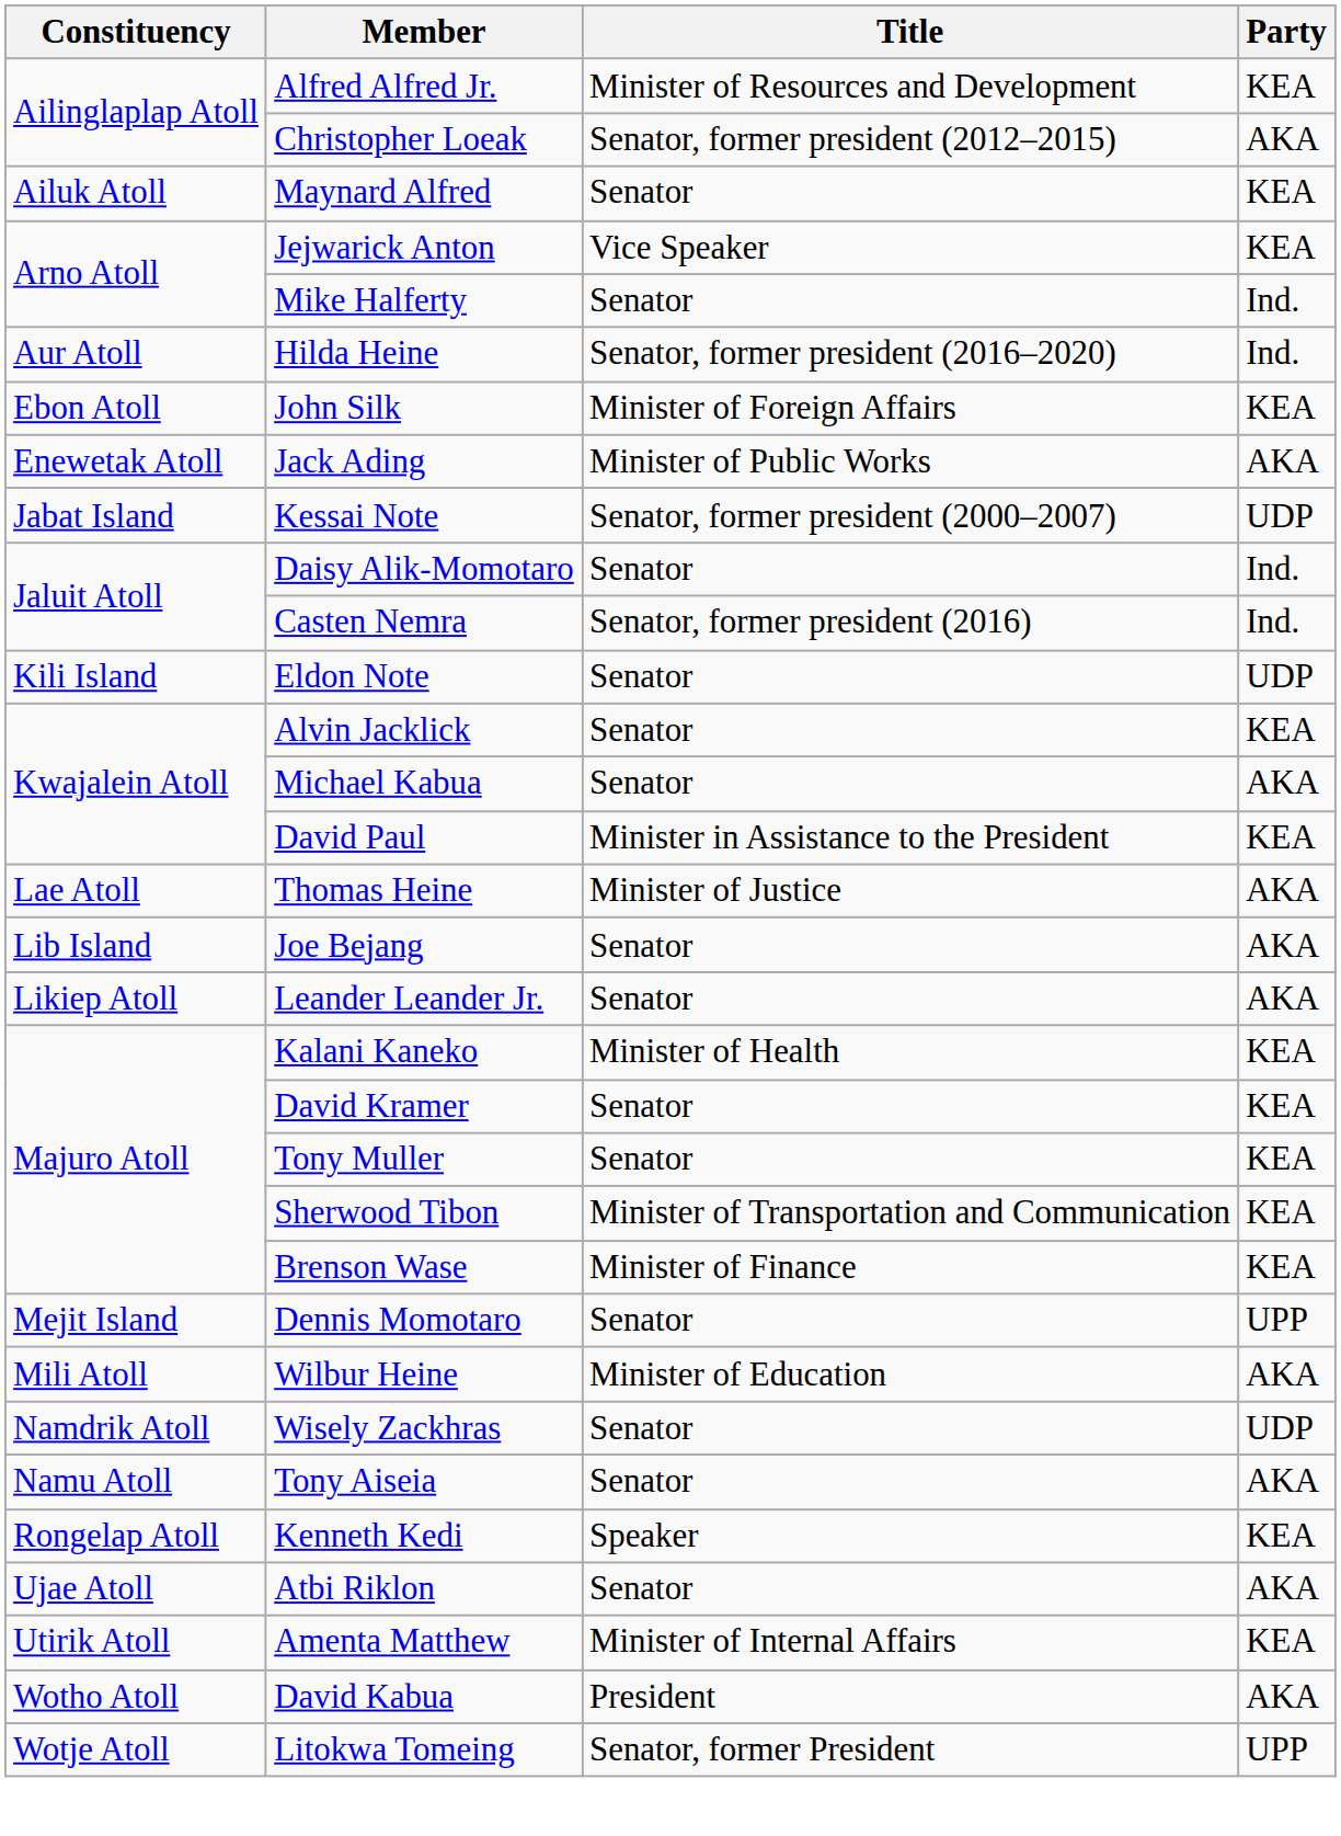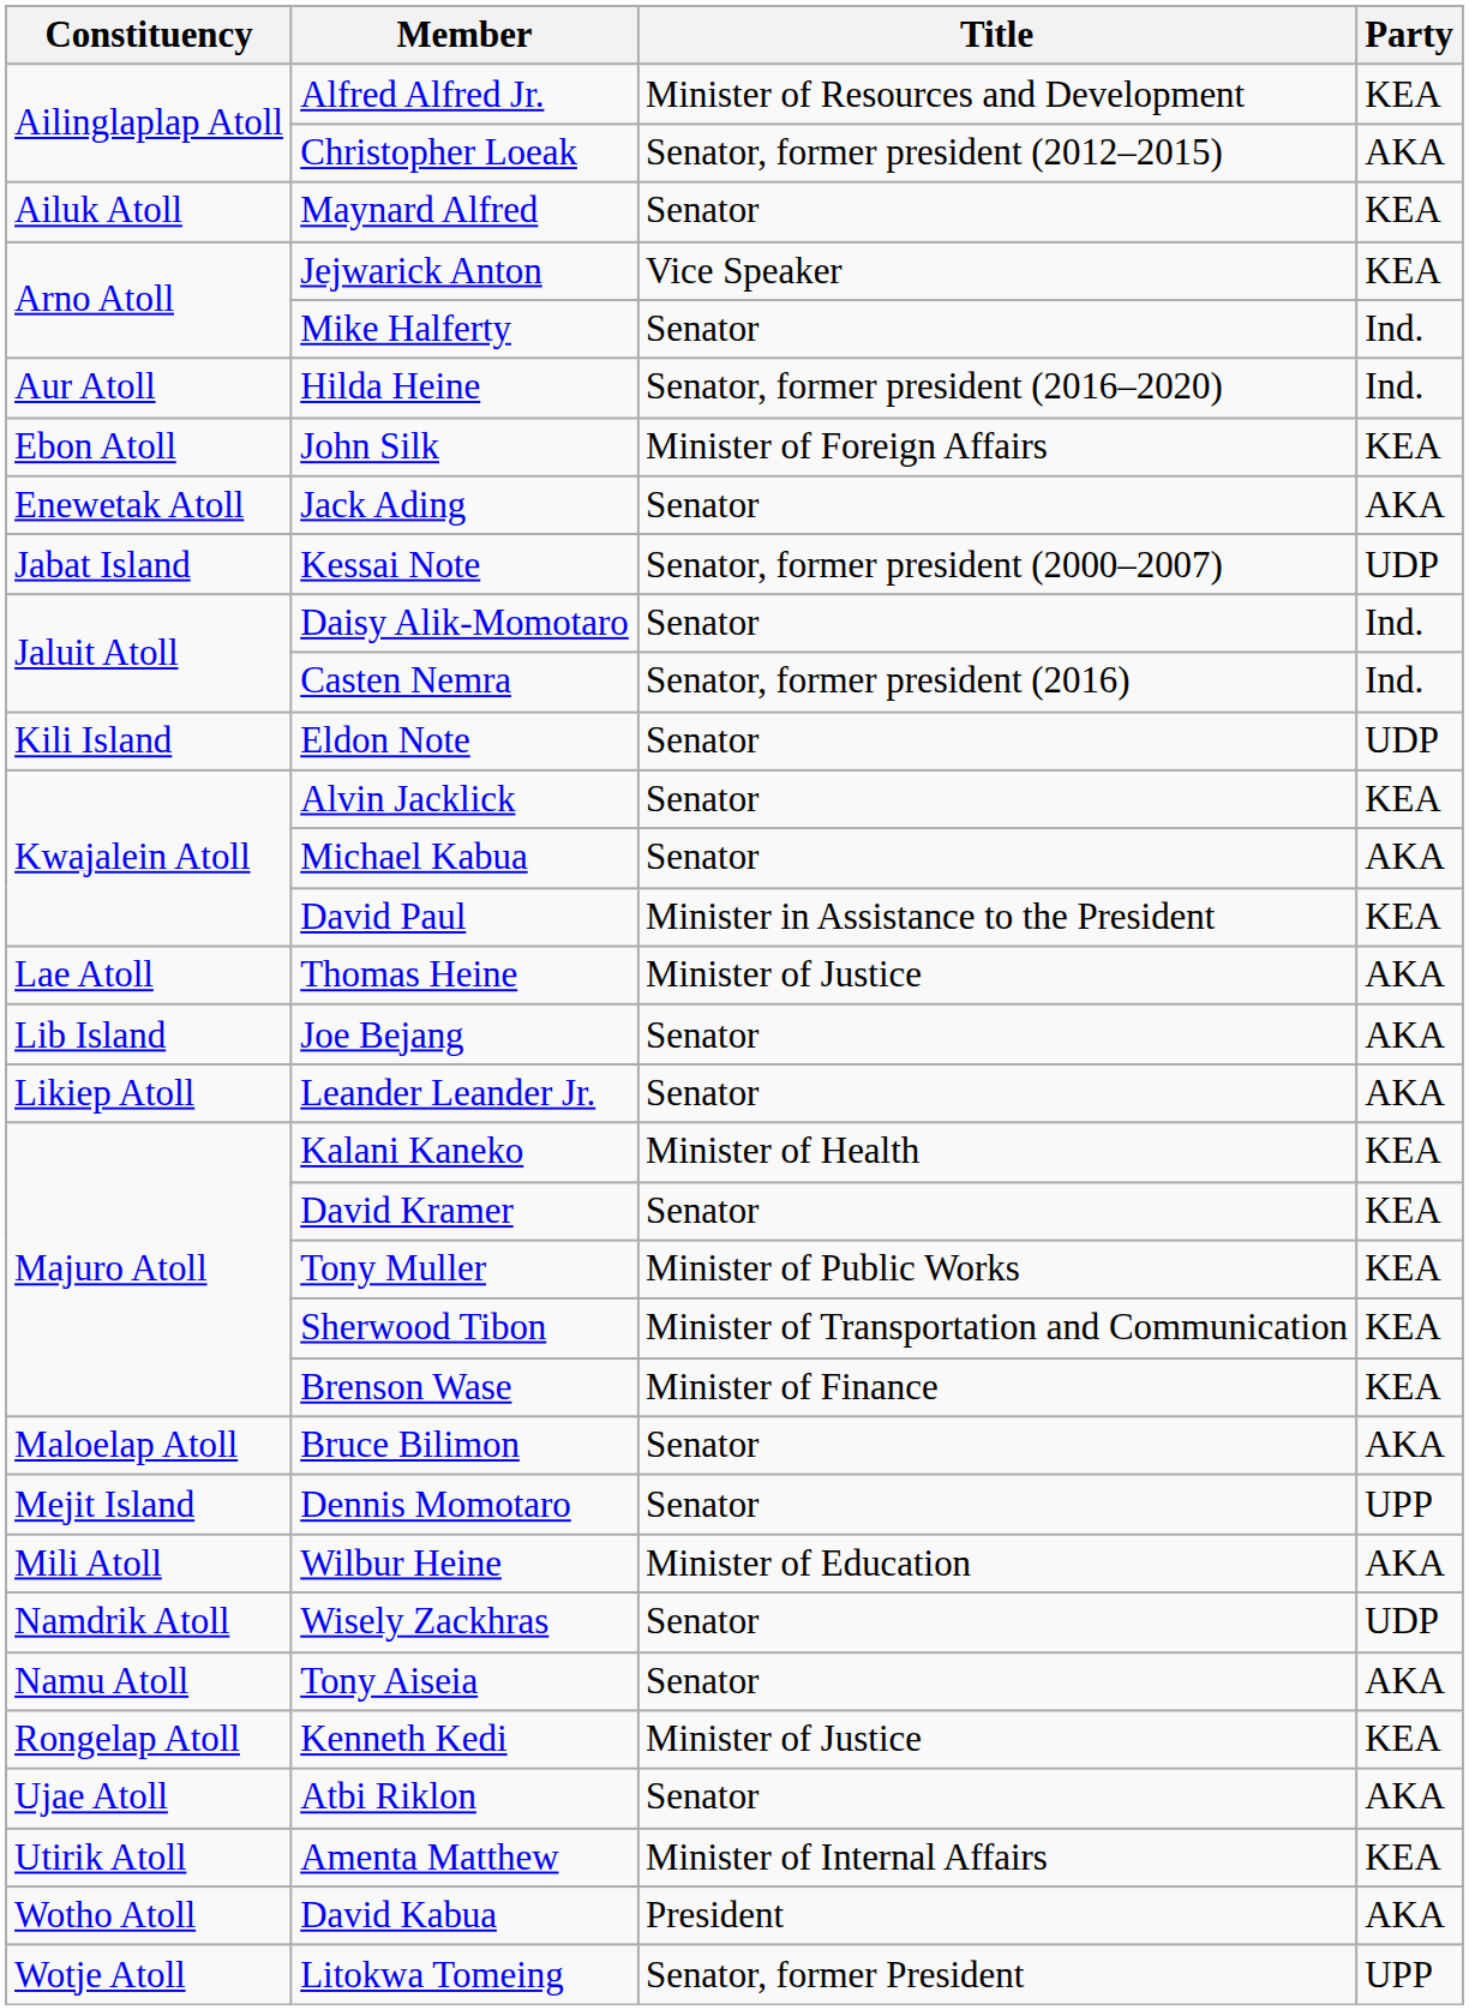Jack Ading | Title: Minister of Public Works -> Senator
Tony Muller | Title: Senator -> Minister of Public Works
+ row: Maloelap Atoll | Bruce Bilimon | Senator | AKA
Kenneth Kedi | Title: Speaker -> Minister of Justice
